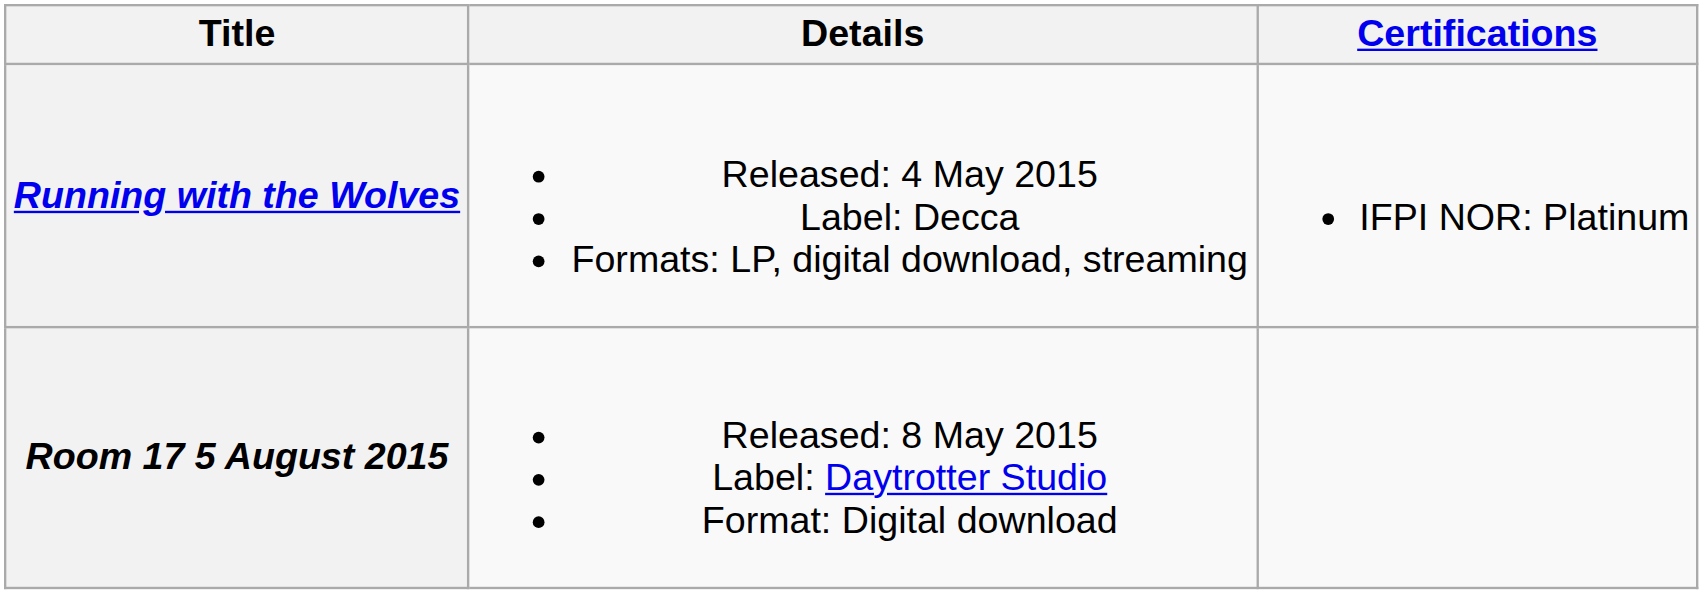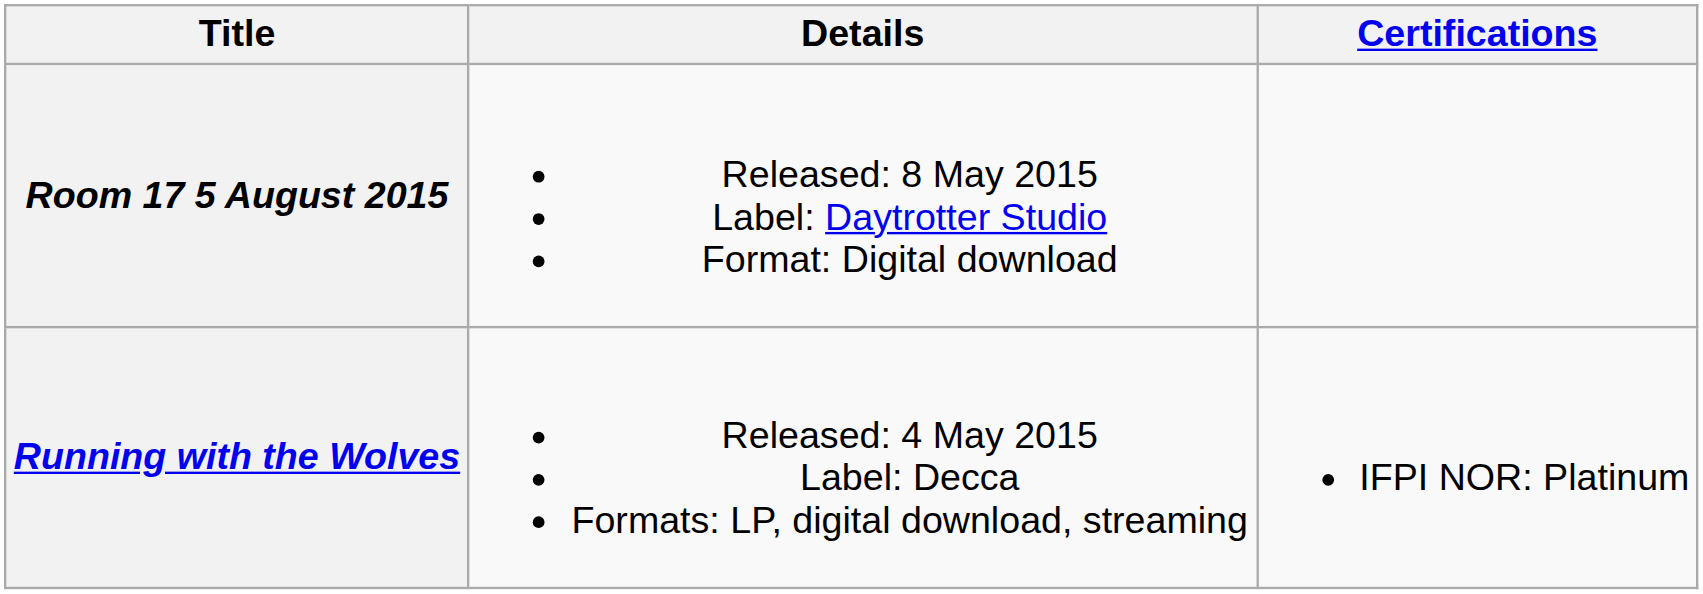rows swapped: Running with the Wolves <-> Room 17 5 August 2015
